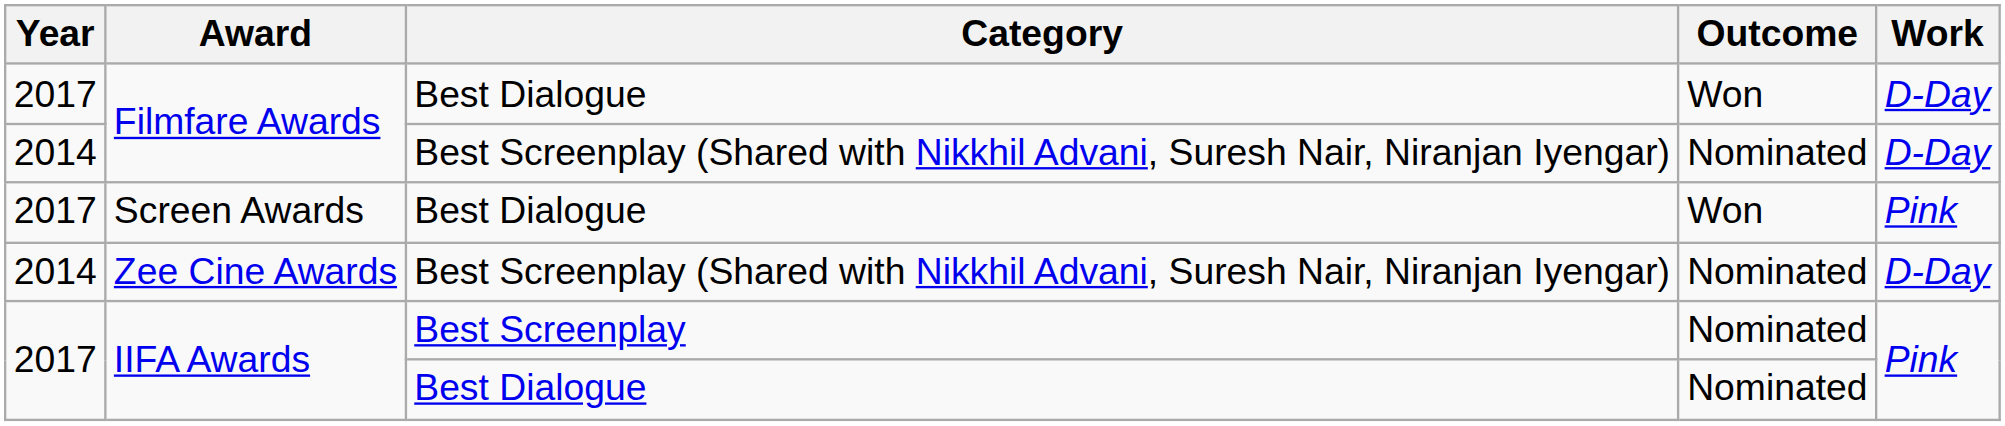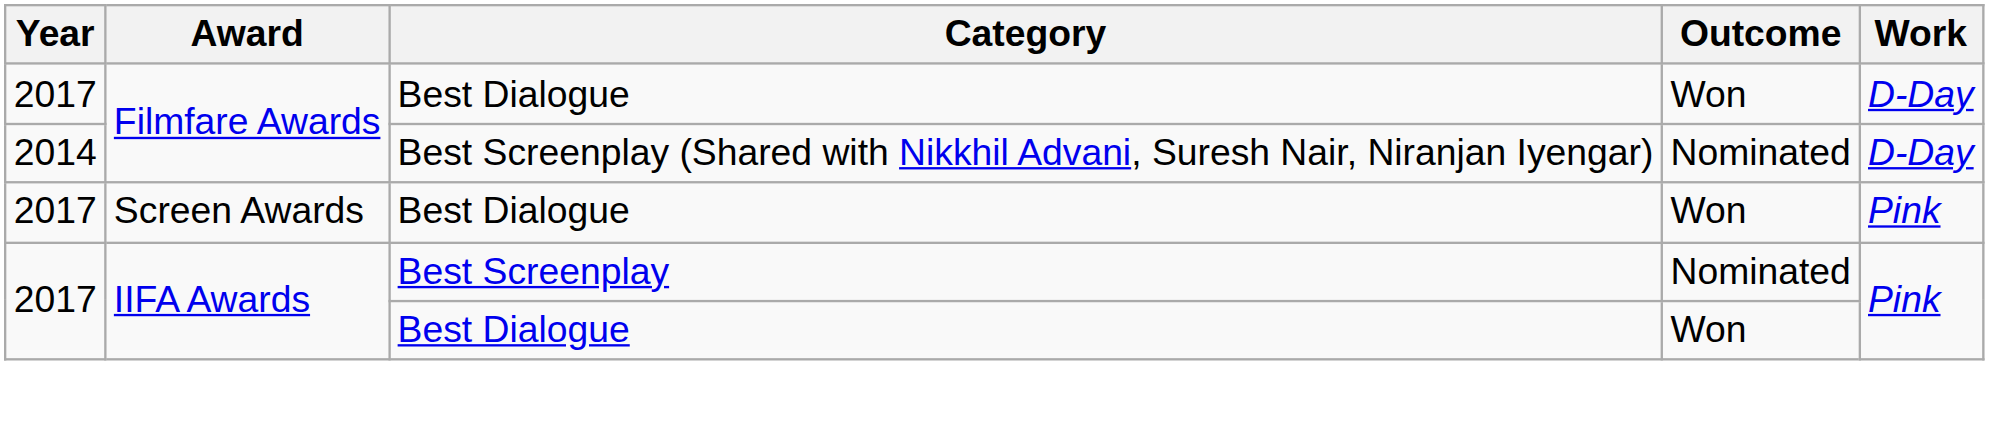- row: 2014 | Zee Cine Awards | Best Screenplay (Shared with Nikkhil Advani, Suresh Nair, Niranjan Iyengar) | Nominated | D-Day
IIFA Awards / Best Dialogue | Outcome: Nominated -> Won
